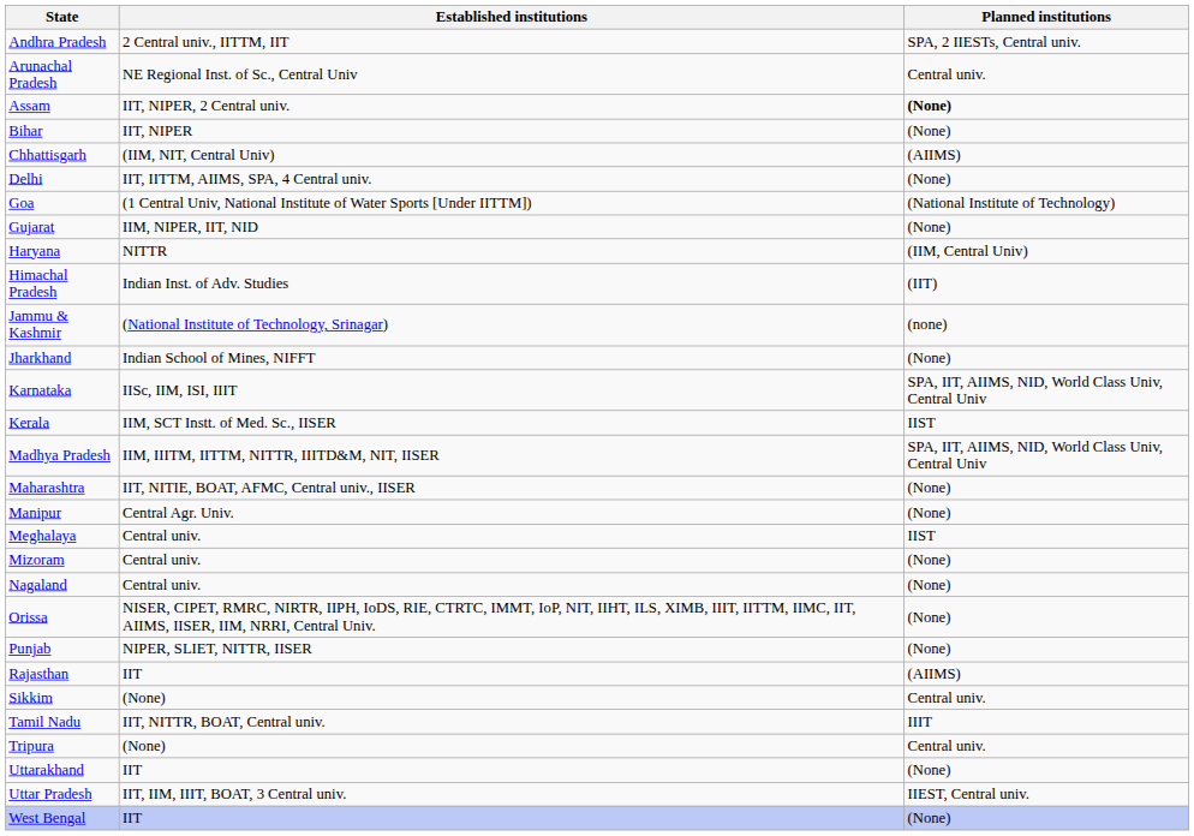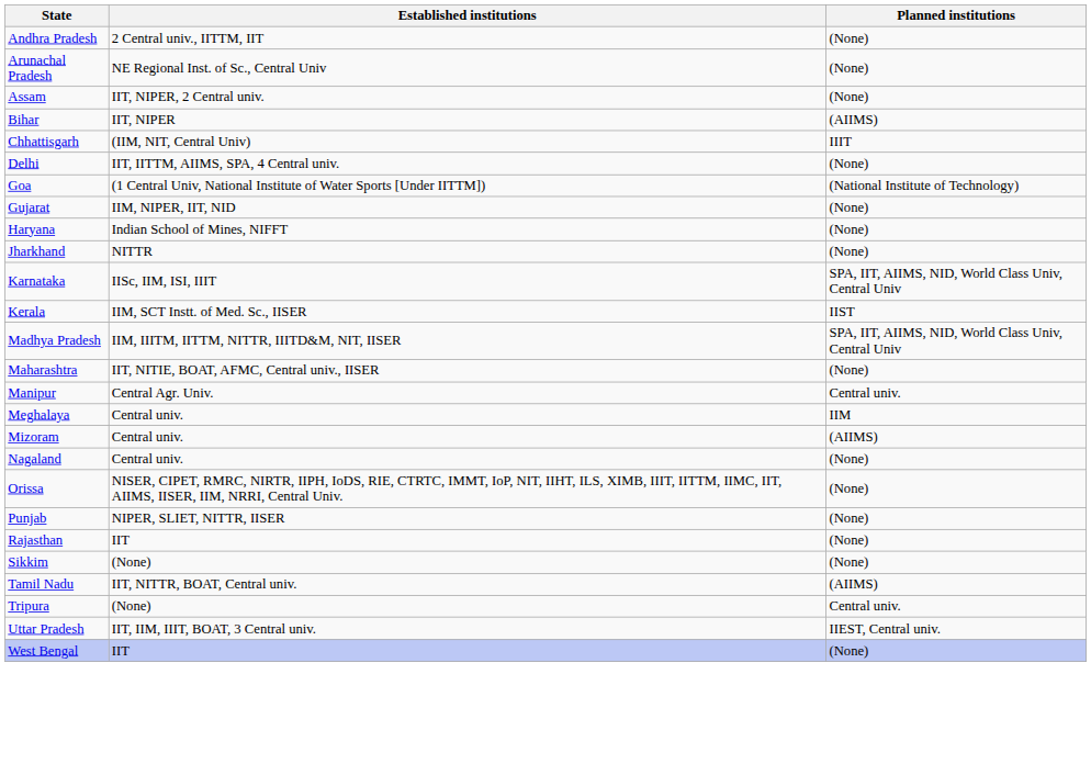Andhra Pradesh | Planned institutions: SPA, 2 IIESTs, Central univ. -> (None)
Arunachal Pradesh | Planned institutions: Central univ. -> (None)
Assam | Planned institutions: bold -> normal
Bihar | Planned institutions: (None) -> (AIIMS)
Chhattisgarh | Planned institutions: (AIIMS) -> IIIT
Haryana | Established institutions: NITTR -> Indian School of Mines, NIFFT
Haryana | Planned institutions: (IIM, Central Univ) -> (None)
- row: Himachal Pradesh | Indian Inst. of Adv. Studies | (IIT)
- row: Jammu & Kashmir | (National Institute of Technology, Srinagar) | (none)
Jharkhand | Established institutions: Indian School of Mines, NIFFT -> NITTR
Manipur | Planned institutions: (None) -> Central univ.
Meghalaya | Planned institutions: IIST -> IIM
Mizoram | Planned institutions: (None) -> (AIIMS)
Rajasthan | Planned institutions: (AIIMS) -> (None)
Sikkim | Planned institutions: Central univ. -> (None)
Tamil Nadu | Planned institutions: IIIT -> (AIIMS)
- row: Uttarakhand | IIT | (None)
